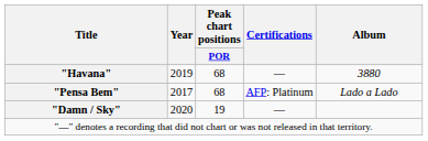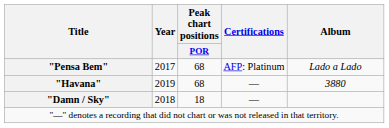rows swapped: "Pensa Bem" <-> "Havana"
"Damn / Sky" | Year: 2020 -> 2018
"Damn / Sky" | Peak chart positions / POR: 19 -> 18
